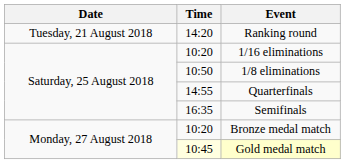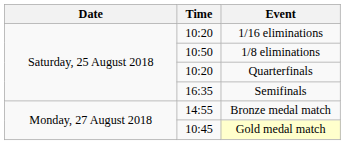- row: Tuesday, 21 August 2018 | 14:20 | Ranking round
Quarterfinals | Time: 14:55 -> 10:20
Bronze medal match | Time: 10:20 -> 14:55
Gold medal match | Time: lightyellow background -> no background
